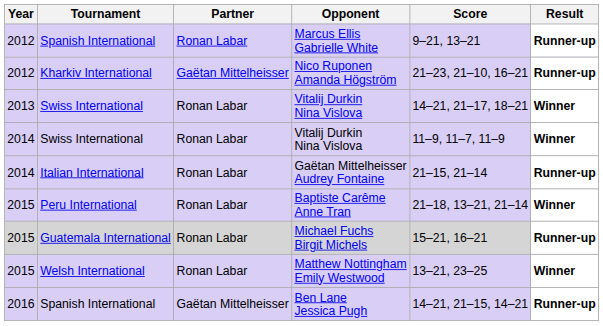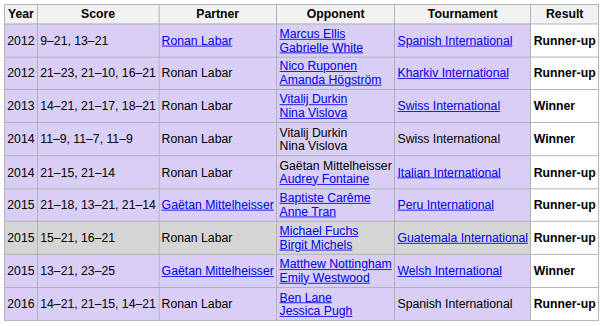columns swapped: Tournament <-> Score
Nico Ruponen Amanda Högström | Partner: Gaëtan Mittelheisser -> Ronan Labar
Baptiste Carême Anne Tran | Partner: Ronan Labar -> Gaëtan Mittelheisser
Baptiste Carême Anne Tran | Result: Winner -> Runner-up
Matthew Nottingham Emily Westwood | Partner: Ronan Labar -> Gaëtan Mittelheisser
Ben Lane Jessica Pugh | Partner: Gaëtan Mittelheisser -> Ronan Labar
